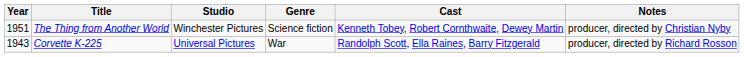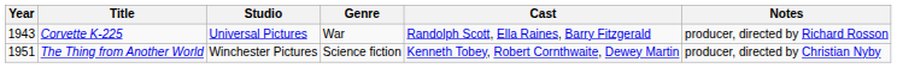rows swapped: Corvette K-225 <-> The Thing from Another World
